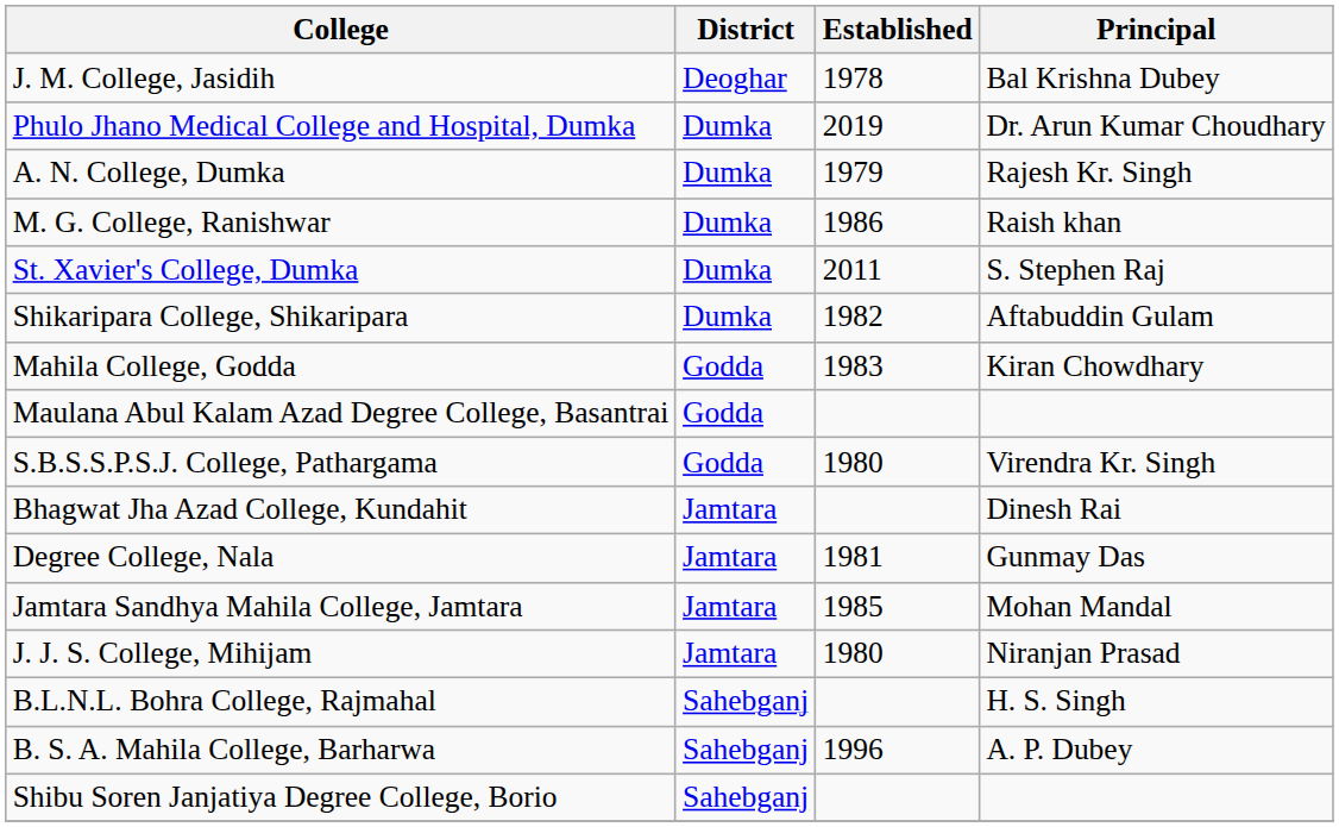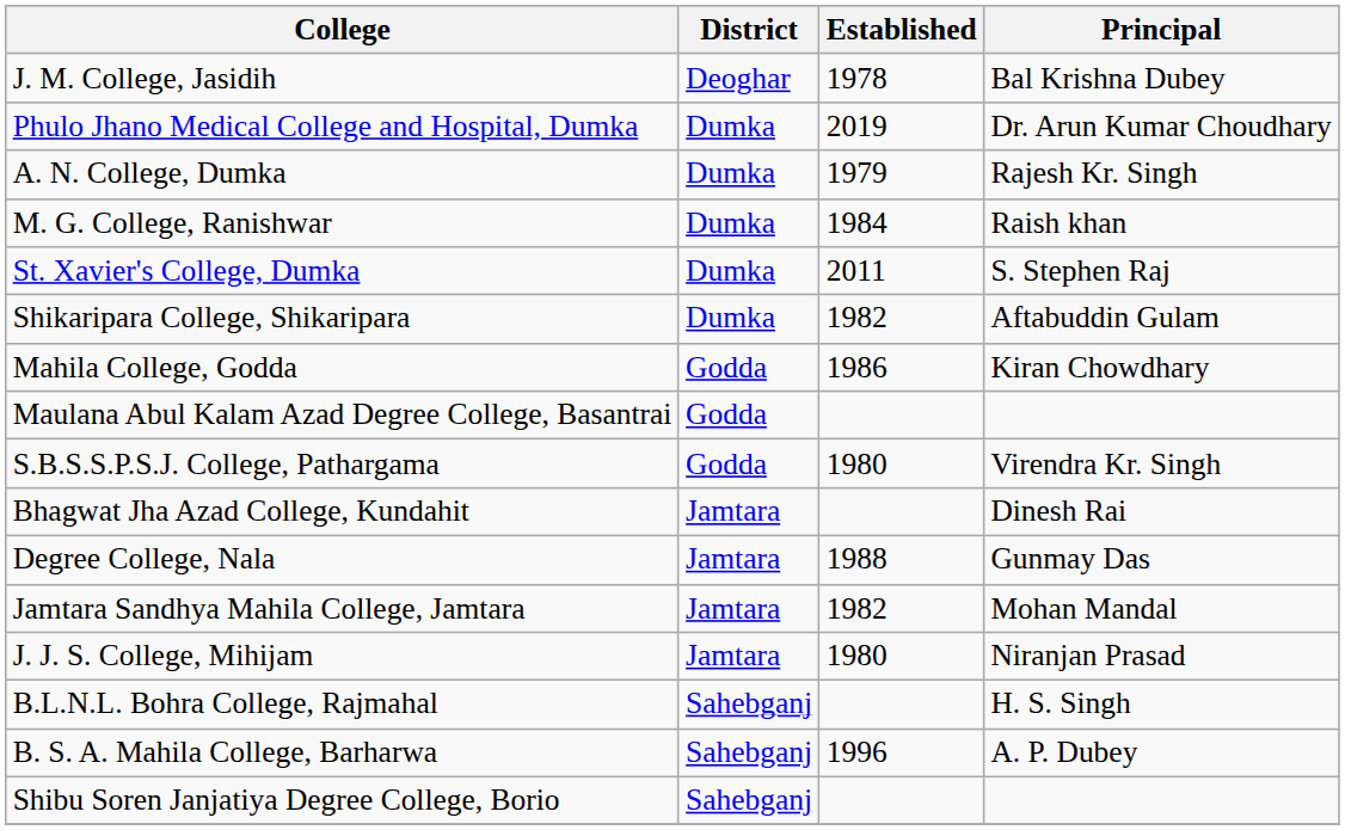M. G. College, Ranishwar | Established: 1986 -> 1984
Mahila College, Godda | Established: 1983 -> 1986
Degree College, Nala | Established: 1981 -> 1988
Jamtara Sandhya Mahila College, Jamtara | Established: 1985 -> 1982
